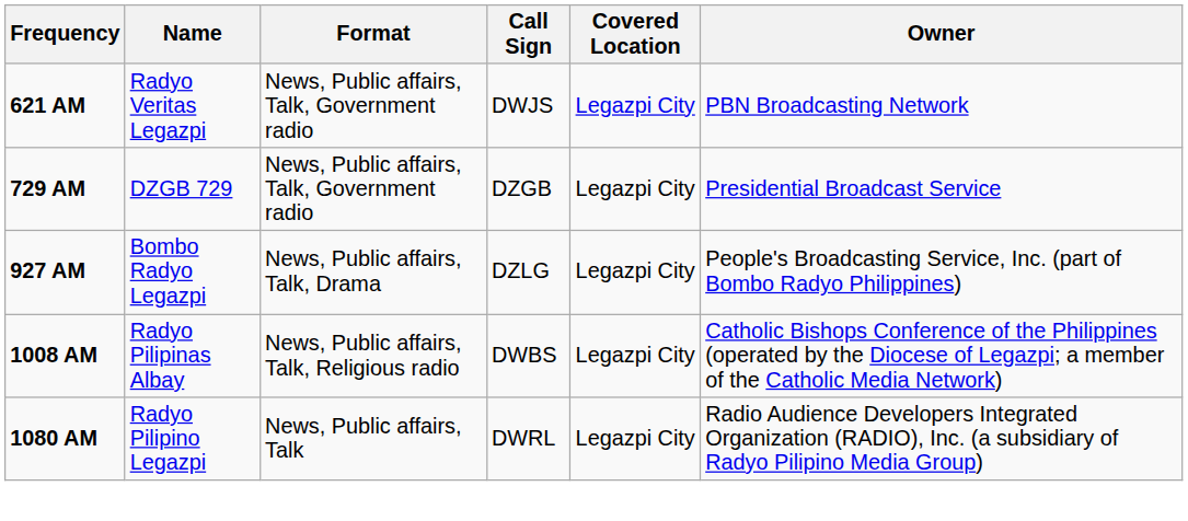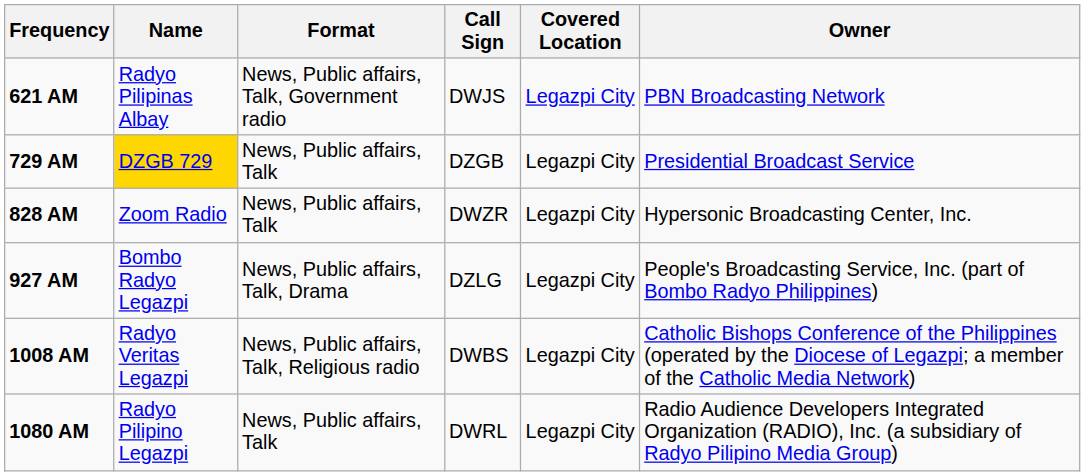621 AM | Name: Radyo Veritas Legazpi -> Radyo Pilipinas Albay
729 AM | Name: no background -> gold background
729 AM | Format: News, Public affairs, Talk, Government radio -> News, Public affairs, Talk
+ row: 828 AM | Zoom Radio | News, Public affairs, Talk | DWZR | Legazpi City | Hypersonic Broadcasting Center, Inc.
1008 AM | Name: Radyo Pilipinas Albay -> Radyo Veritas Legazpi
